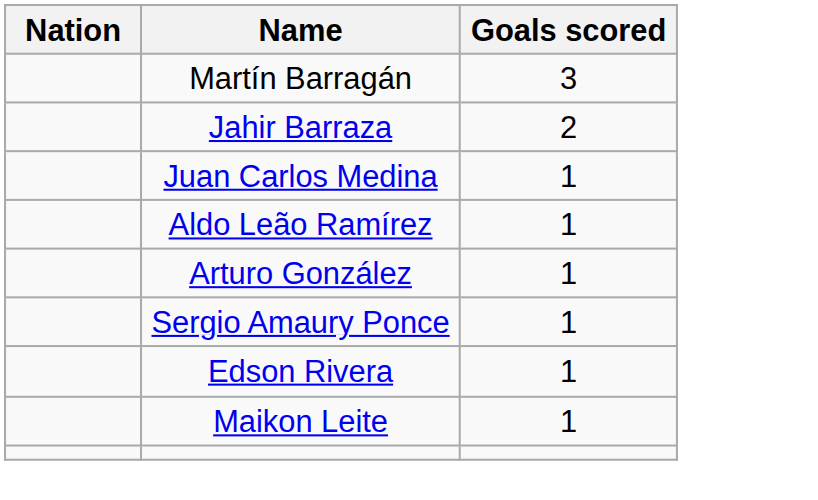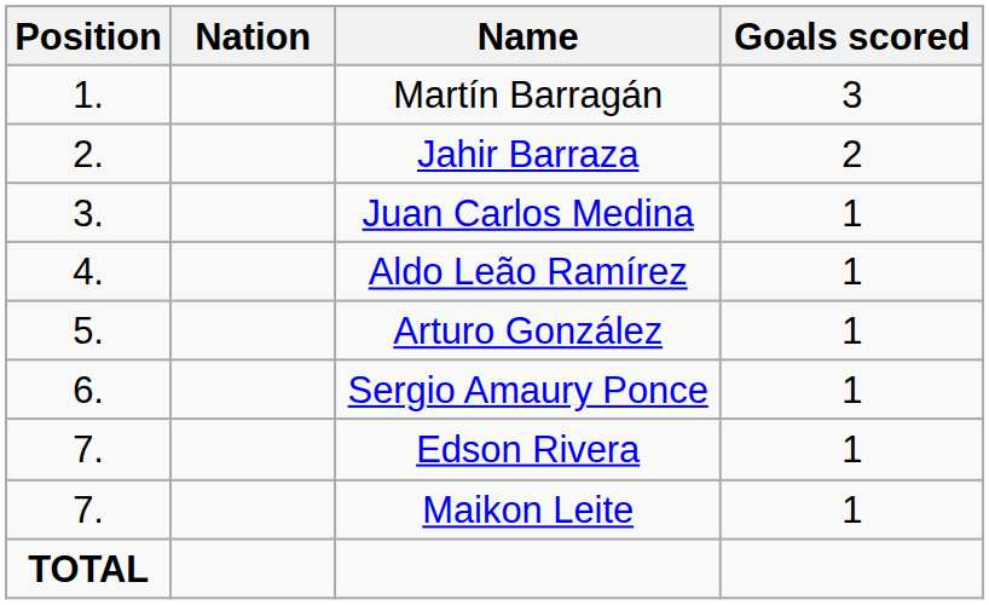+ column: Position | 1. | 2. | 3. | 4. | 5. | 6. | 7. | 7. | TOTAL
